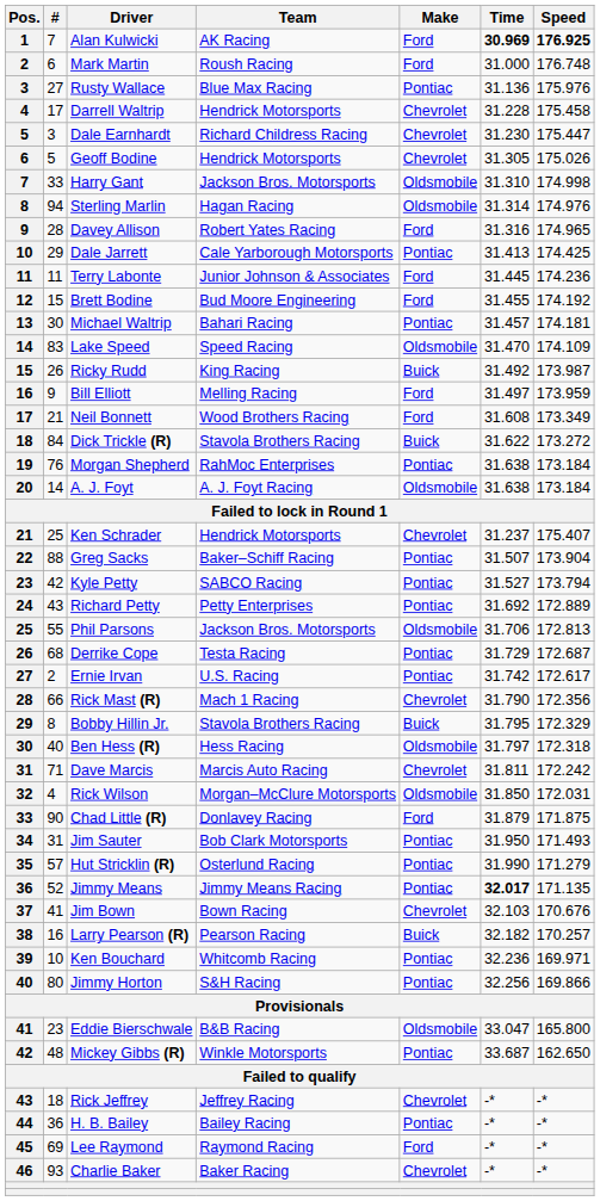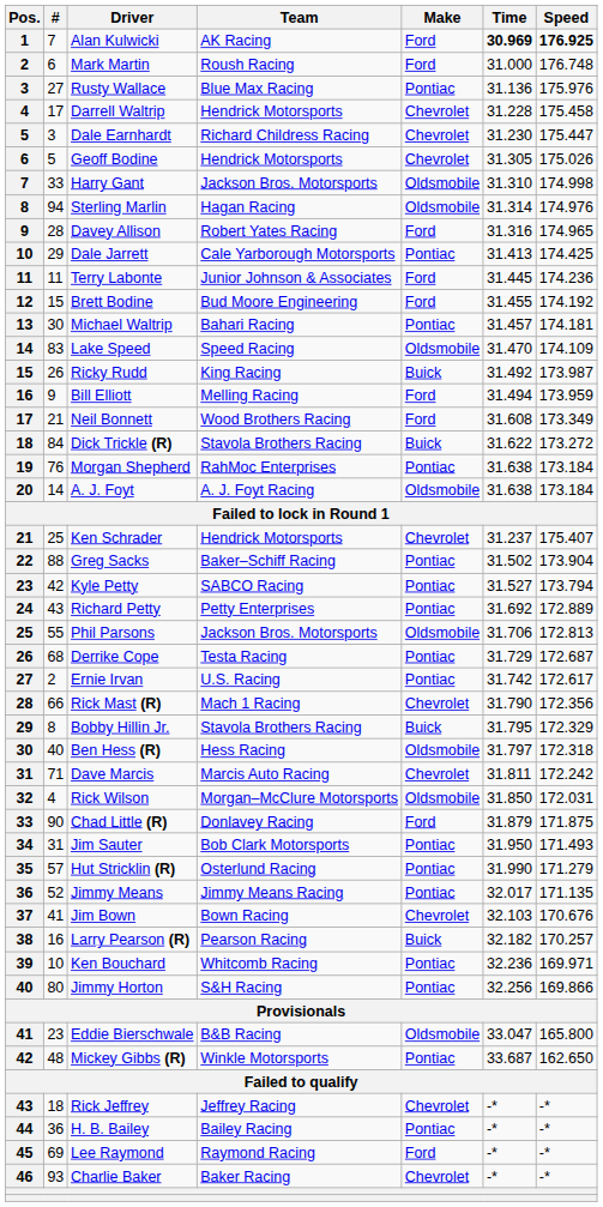Bill Elliott | Time: 31.497 -> 31.494
Greg Sacks | Time: 31.507 -> 31.502
Jimmy Means | Time: bold -> normal
